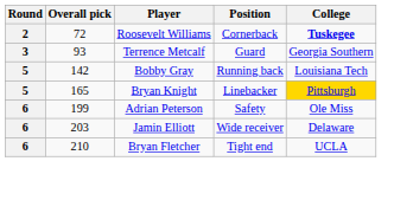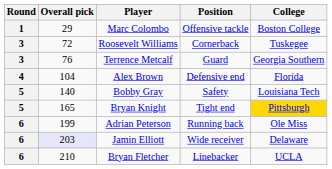+ row: 1 | 29 | Marc Colombo | Offensive tackle | Boston College
Roosevelt Williams | Round: 2 -> 3
Roosevelt Williams | College: bold -> normal
Terrence Metcalf | Overall pick: 93 -> 76
+ row: 4 | 104 | Alex Brown | Defensive end | Florida
Bobby Gray | Overall pick: 142 -> 140
Bobby Gray | Position: Running back -> Safety
Bryan Knight | Position: Linebacker -> Tight end
Adrian Peterson | Position: Safety -> Running back
Jamin Elliott | Overall pick: no background -> lavender background
Bryan Fletcher | Position: Tight end -> Linebacker
